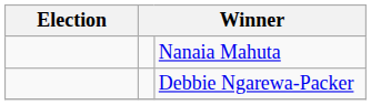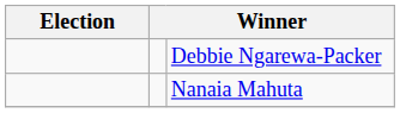rows swapped: Nanaia Mahuta <-> Debbie Ngarewa-Packer
